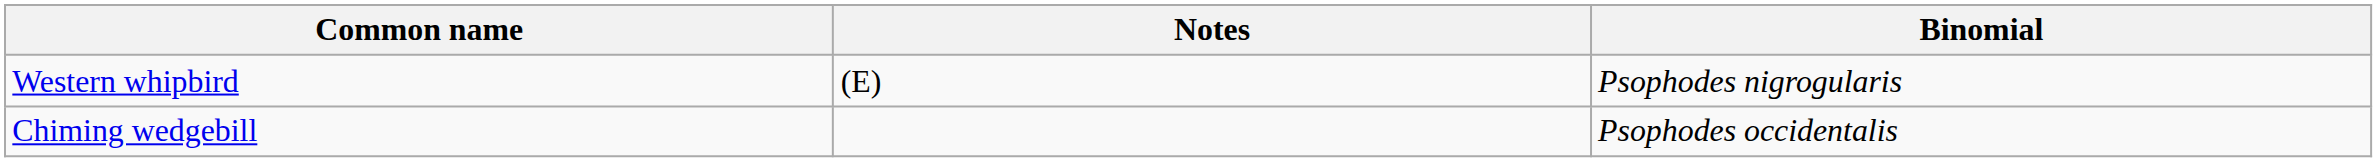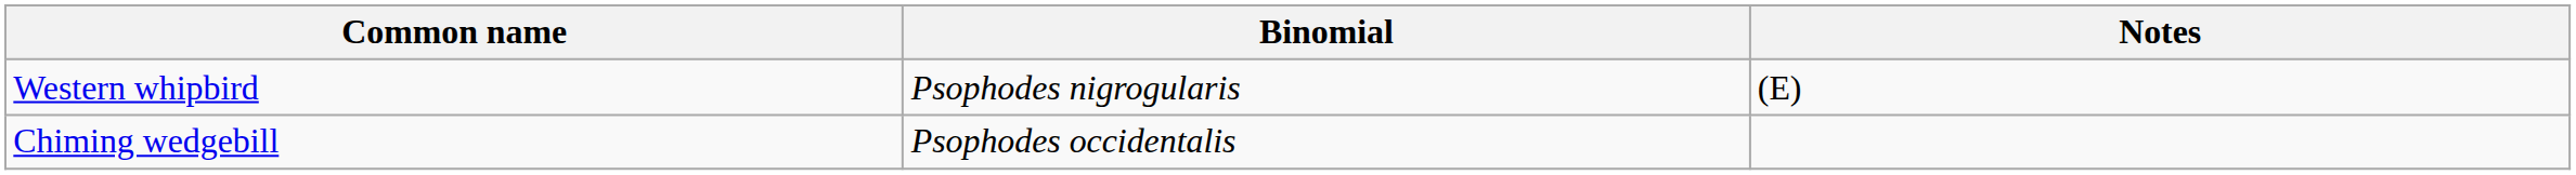columns swapped: Binomial <-> Notes
